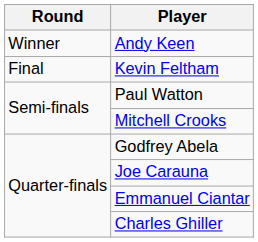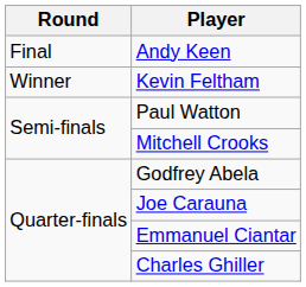Andy Keen | Round: Winner -> Final
Kevin Feltham | Round: Final -> Winner
